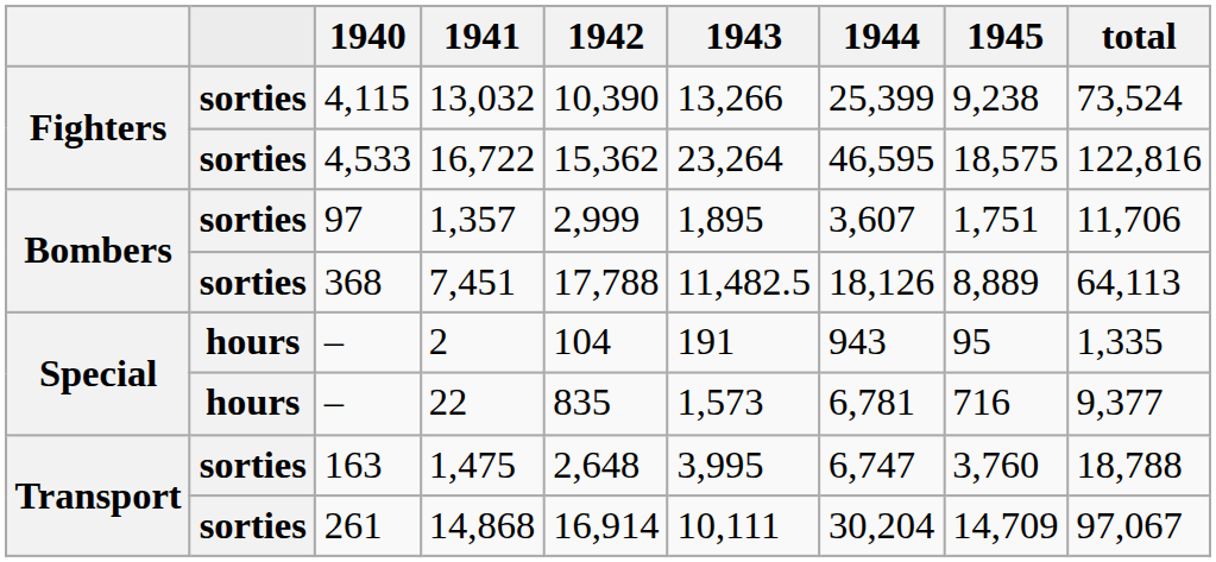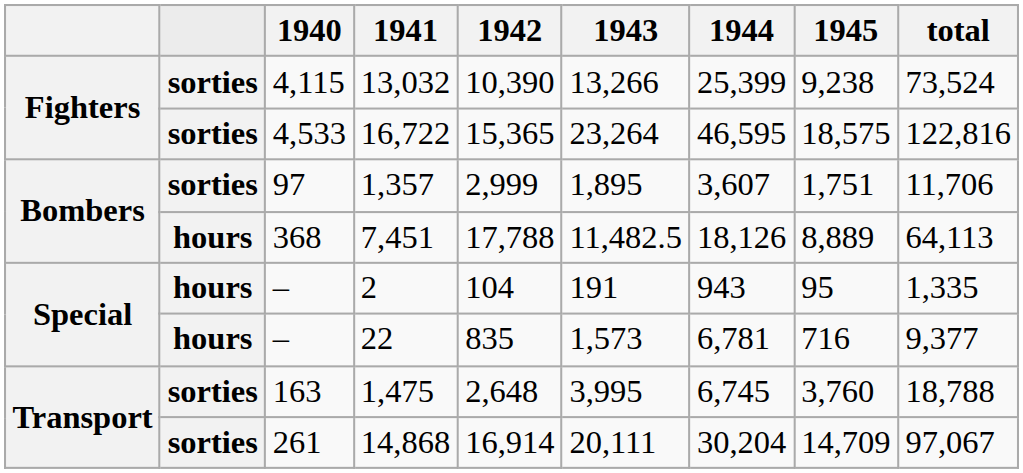16,722 | 1942: 15,362 -> 15,365
7,451 | column 2: sorties -> hours
1,475 | 1944: 6,747 -> 6,745
14,868 | 1943: 10,111 -> 20,111
